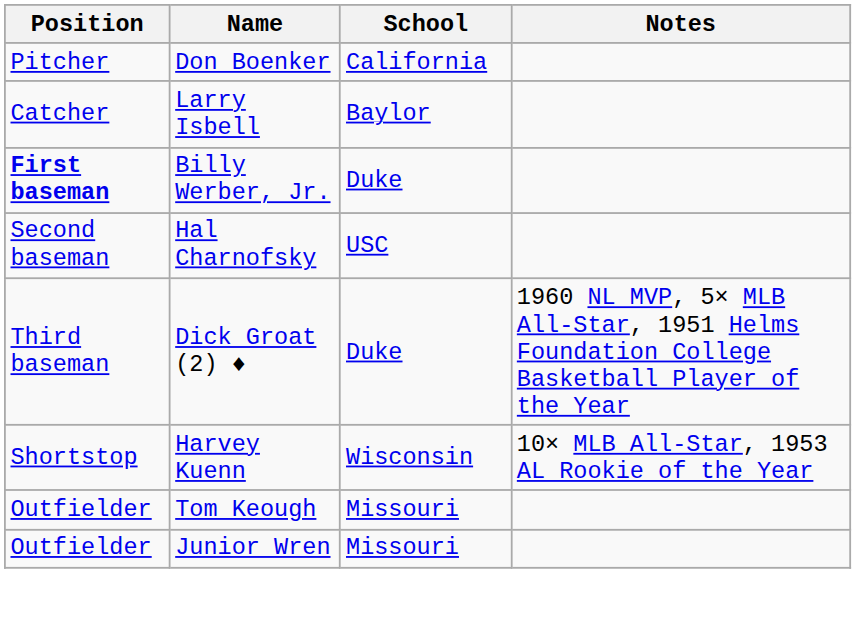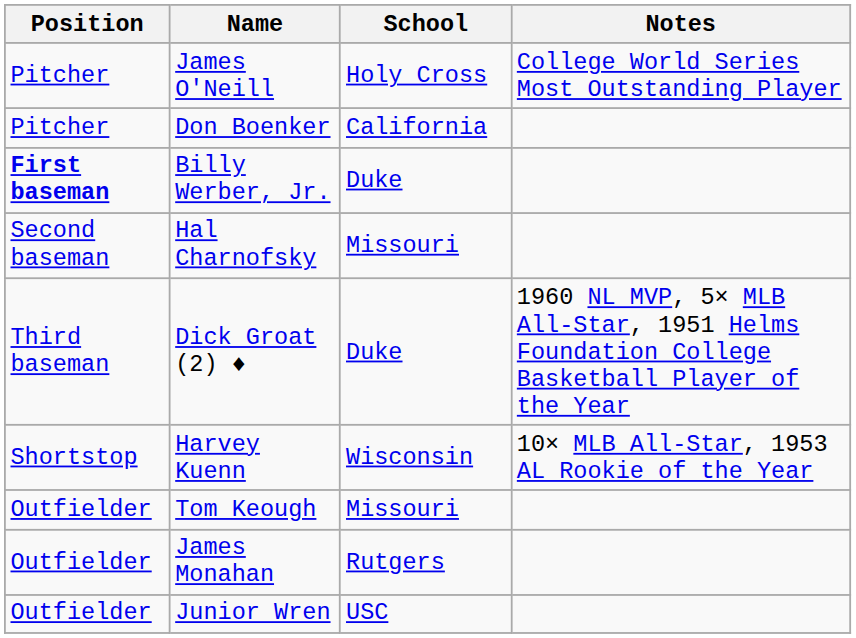+ row: Pitcher | James O'Neill | Holy Cross | College World Series Most Outstanding Player
- row: Catcher | Larry Isbell | Baylor
Hal Charnofsky | School: USC -> Missouri
+ row: Outfielder | James Monahan | Rutgers
Junior Wren | School: Missouri -> USC
